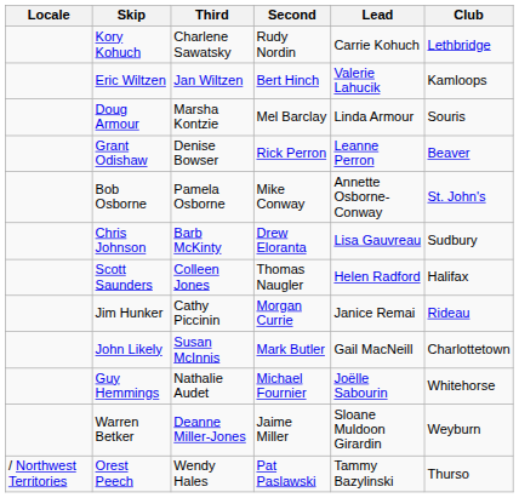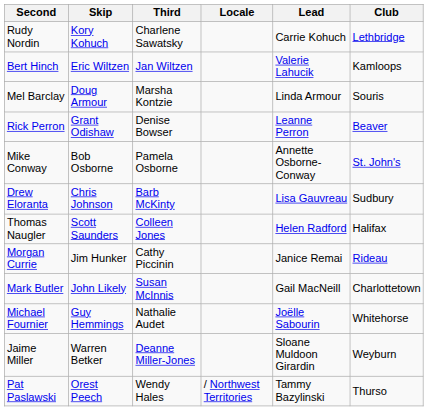columns swapped: Locale <-> Second
